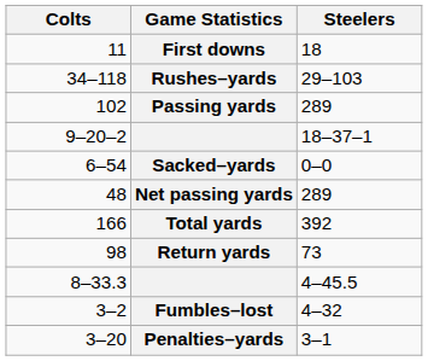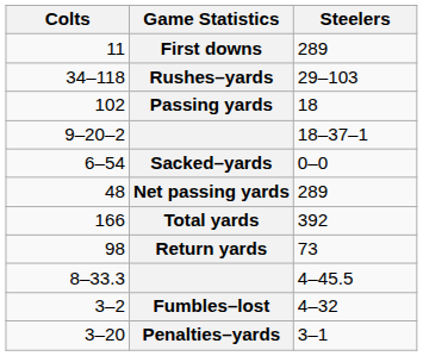First downs | Steelers: 18 -> 289
Passing yards | Steelers: 289 -> 18
